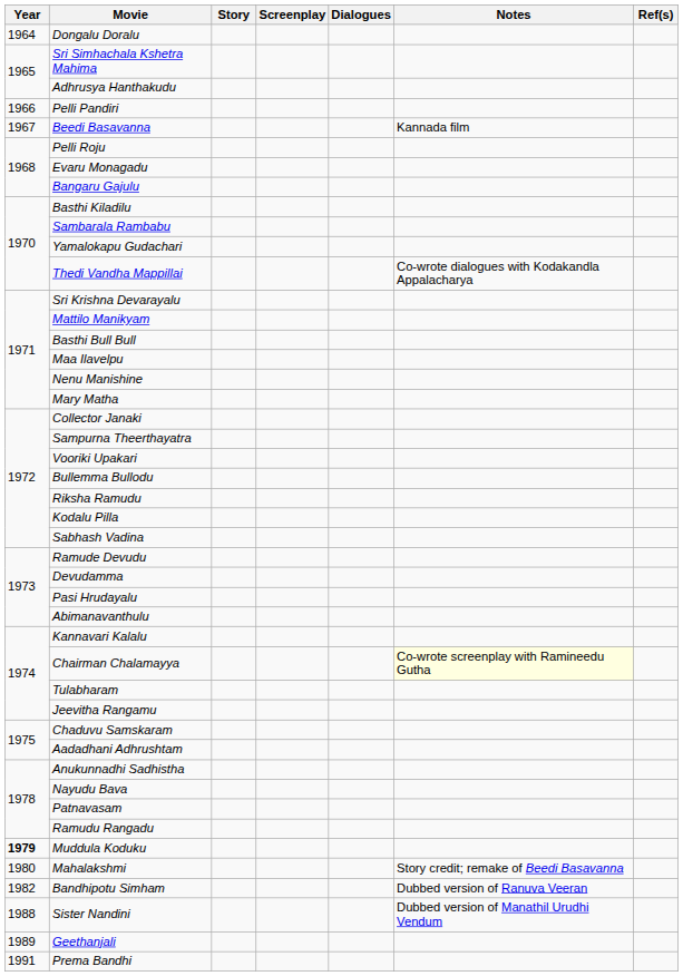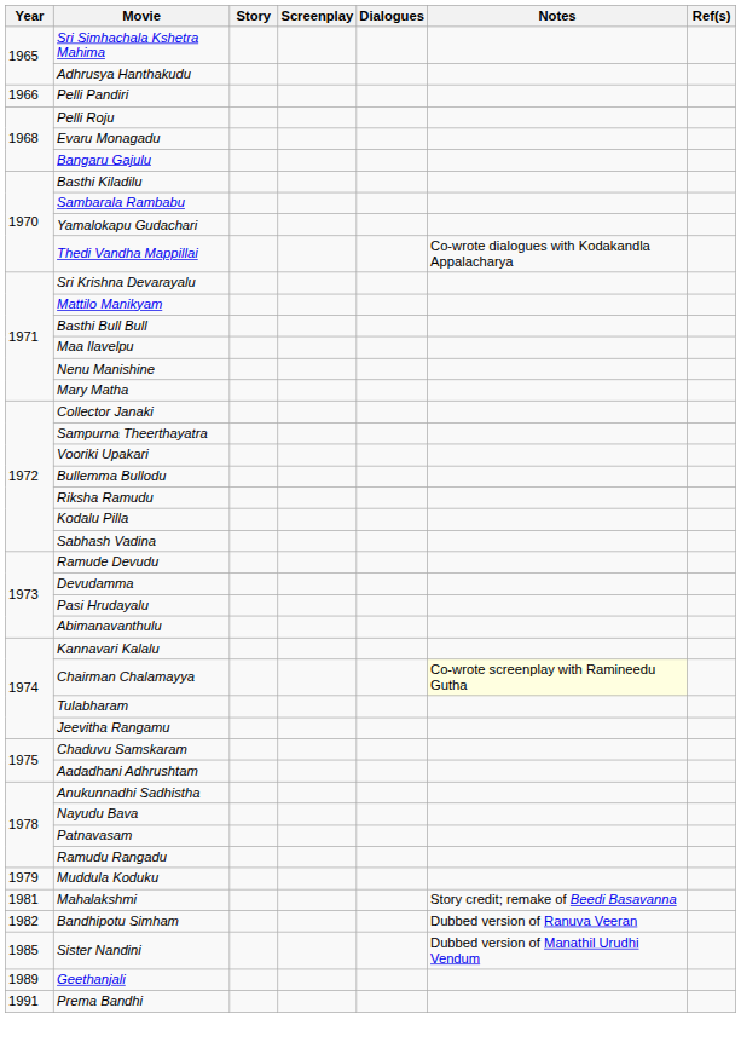- row: 1964 | Dongalu Doralu
- row: 1967 | Beedi Basavanna | Kannada film
Muddula Koduku | Year: bold -> normal
Mahalakshmi | Year: 1980 -> 1981
Sister Nandini | Year: 1988 -> 1985
